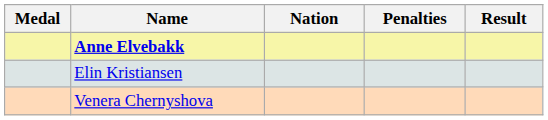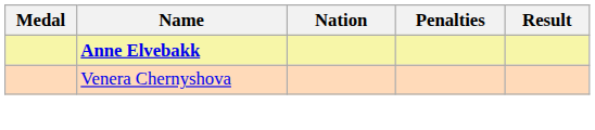- row: Elin Kristiansen
